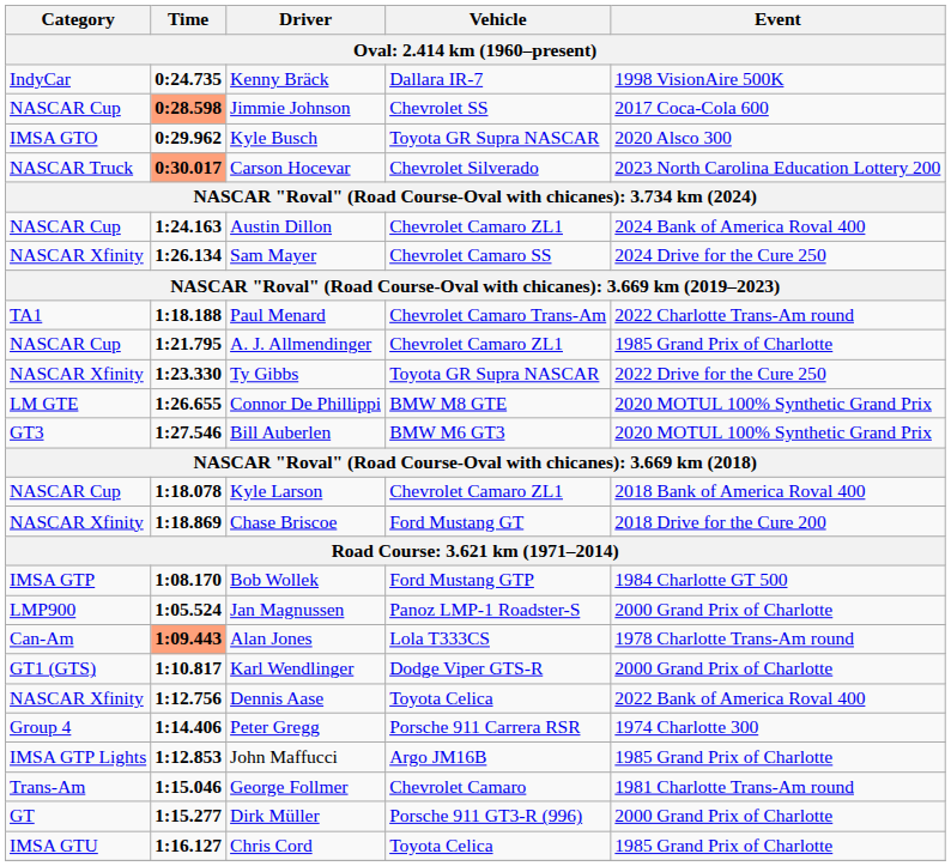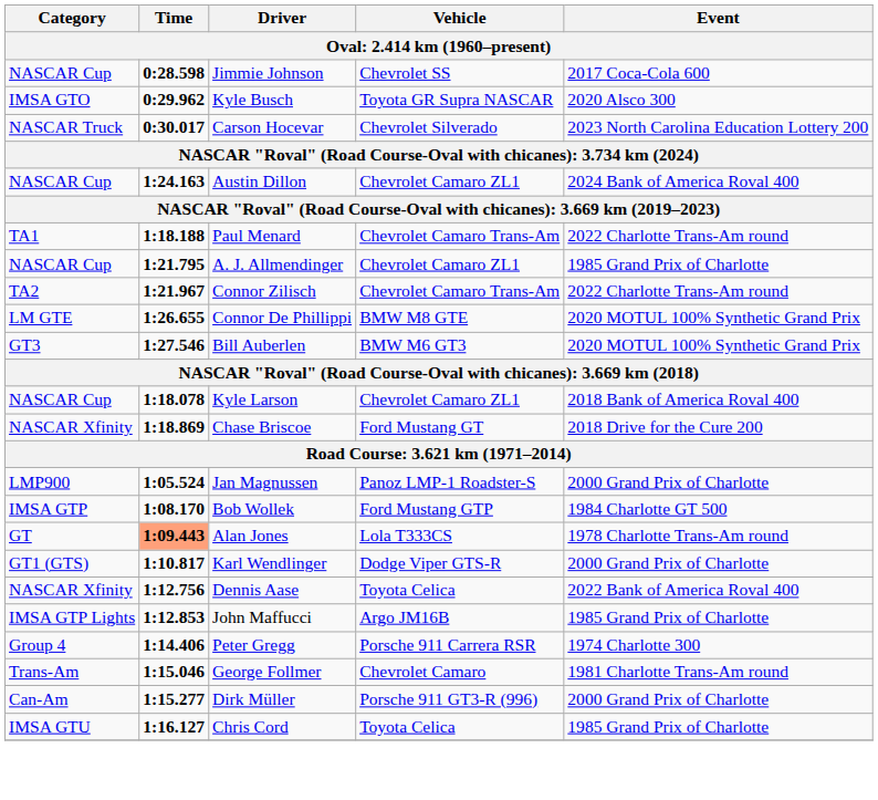- row: IndyCar | 0:24.735 | Kenny Bräck | Dallara IR-7 | 1998 VisionAire 500K
Jimmie Johnson | Time: lightsalmon background -> no background
Carson Hocevar | Time: lightsalmon background -> no background
- row: NASCAR Xfinity | 1:26.134 | Sam Mayer | Chevrolet Camaro SS | 2024 Drive for the Cure 250
+ row: TA2 | 1:21.967 | Connor Zilisch | Chevrolet Camaro Trans-Am | 2022 Charlotte Trans-Am round
- row: NASCAR Xfinity | 1:23.330 | Ty Gibbs | Toyota GR Supra NASCAR | 2022 Drive for the Cure 250
rows swapped: Jan Magnussen <-> Bob Wollek
Alan Jones | Category: Can-Am -> GT
rows swapped: John Maffucci <-> Peter Gregg
Dirk Müller | Category: GT -> Can-Am
